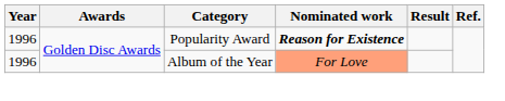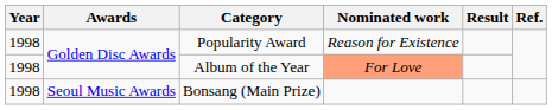Popularity Award | Year: 1996 -> 1998
Popularity Award | Nominated work: bold -> normal
Album of the Year | Year: 1996 -> 1998
+ row: 1998 | Seoul Music Awards | Bonsang (Main Prize)
